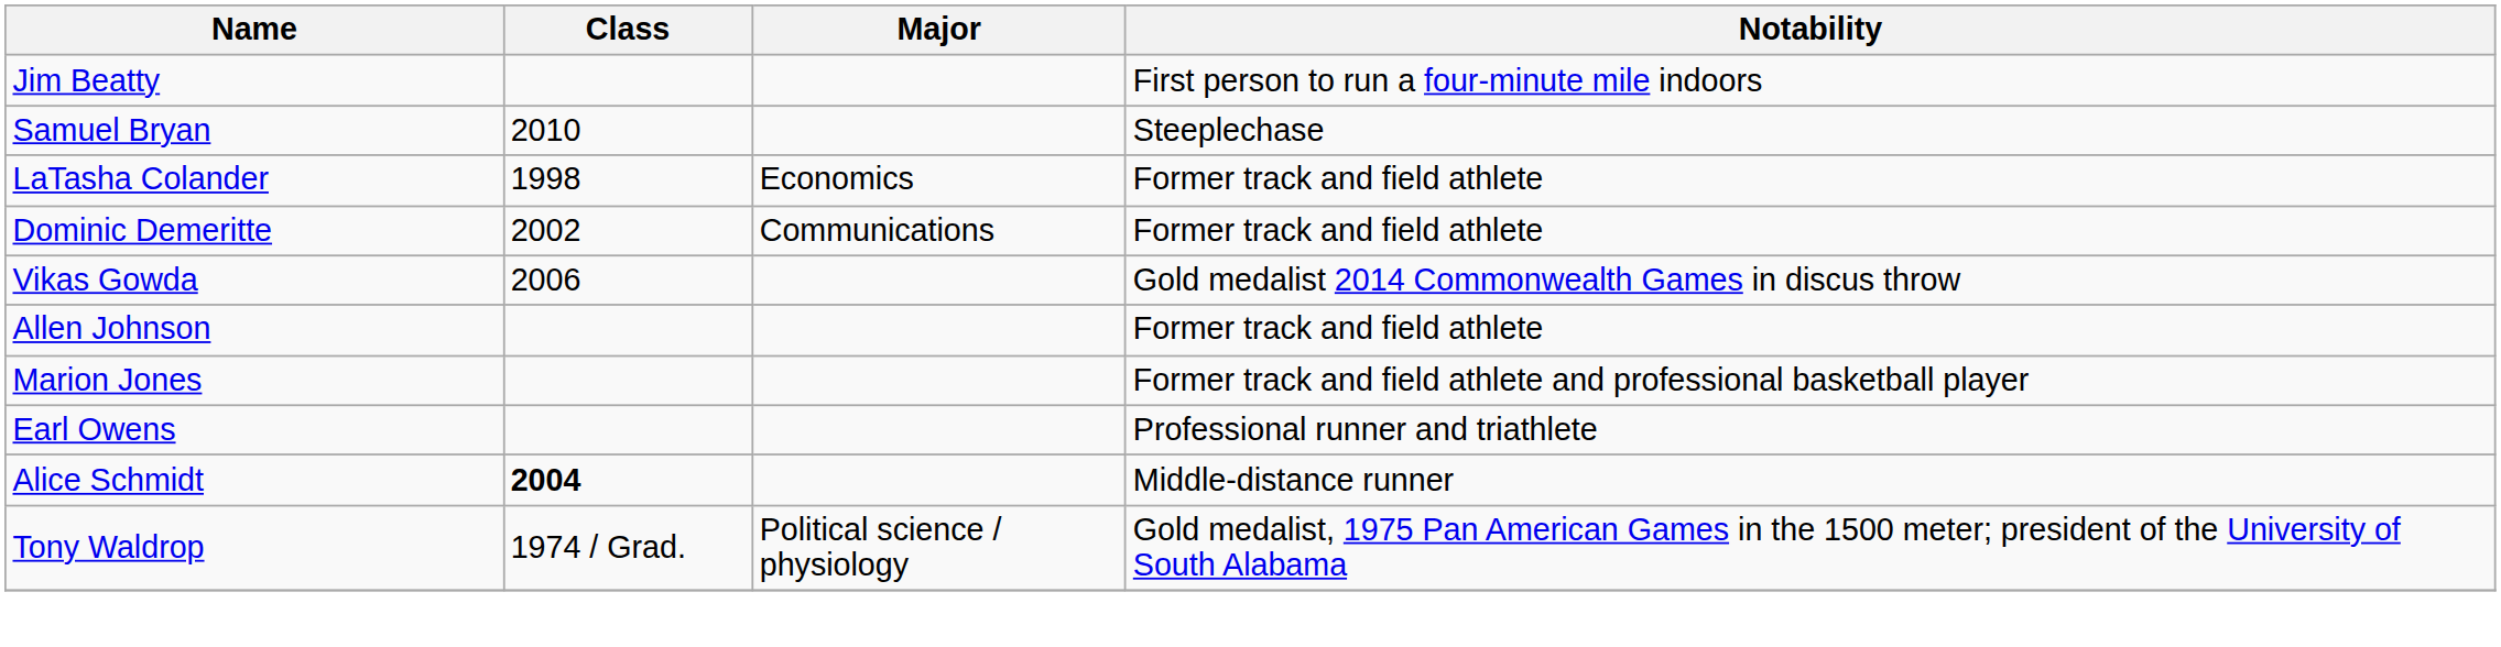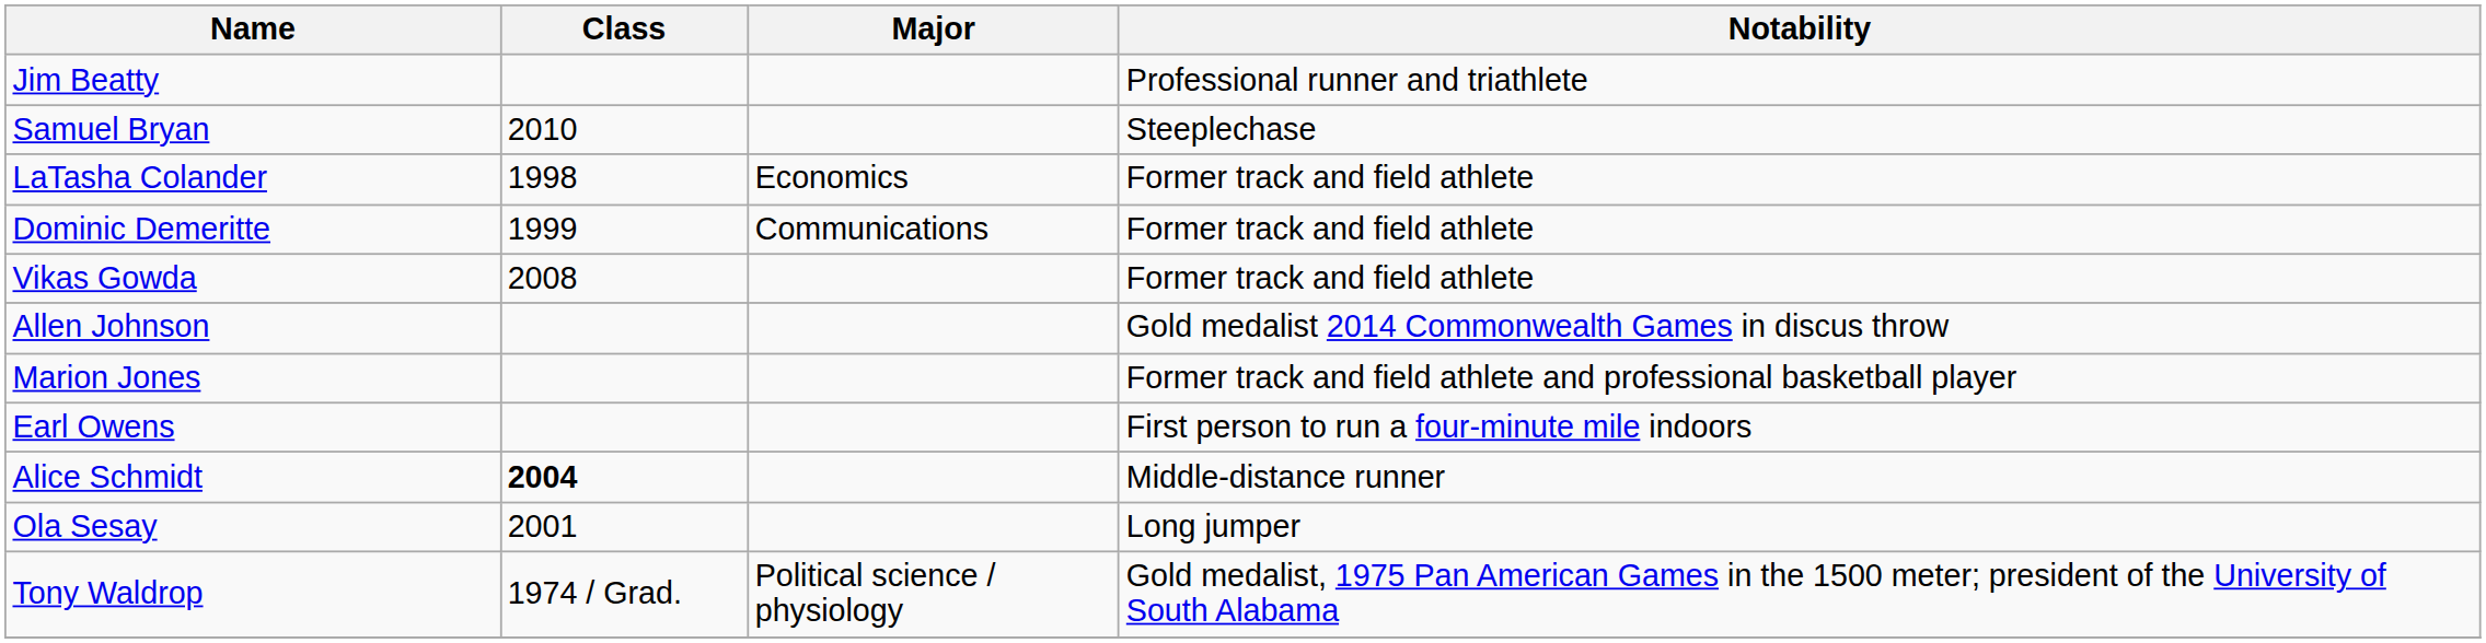Jim Beatty | Notability: First person to run a four-minute mile indoors -> Professional runner and triathlete
Dominic Demeritte | Class: 2002 -> 1999
Vikas Gowda | Class: 2006 -> 2008
Vikas Gowda | Notability: Gold medalist 2014 Commonwealth Games in discus throw -> Former track and field athlete
Allen Johnson | Notability: Former track and field athlete -> Gold medalist 2014 Commonwealth Games in discus throw
Earl Owens | Notability: Professional runner and triathlete -> First person to run a four-minute mile indoors
+ row: Ola Sesay | 2001 | Long jumper
